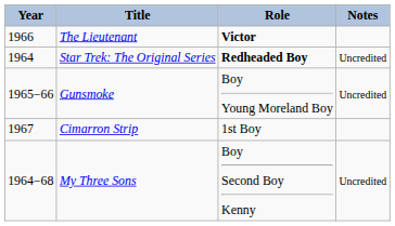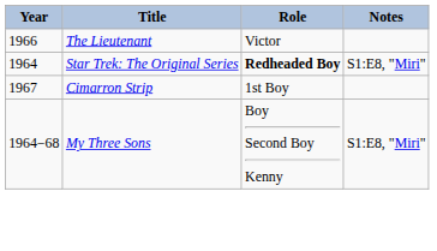The Lieutenant | Role: bold -> normal
Star Trek: The Original Series | Notes: Uncredited -> S1:E8, "Miri"
- row: 1965−66 | Gunsmoke | Boy Young Moreland Boy | Uncredited
My Three Sons | Notes: Uncredited -> S1:E8, "Miri"
